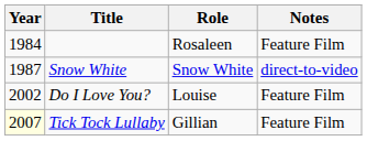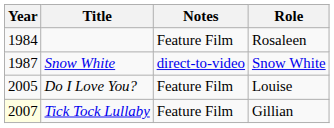columns swapped: Role <-> Notes
Do I Love You? | Year: 2002 -> 2005
